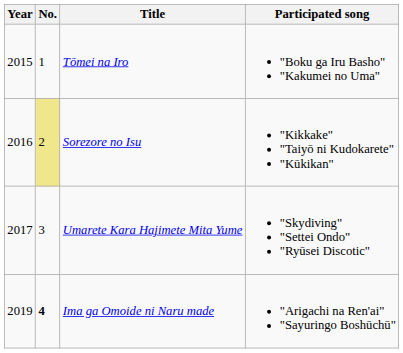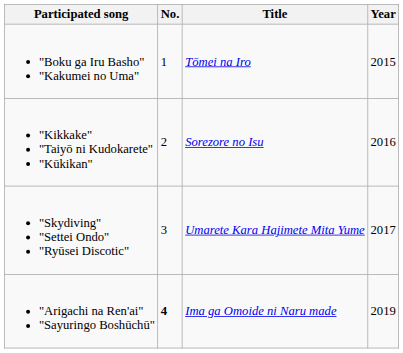columns swapped: Year <-> Participated song
Sorezore no Isu | No.: khaki background -> no background
